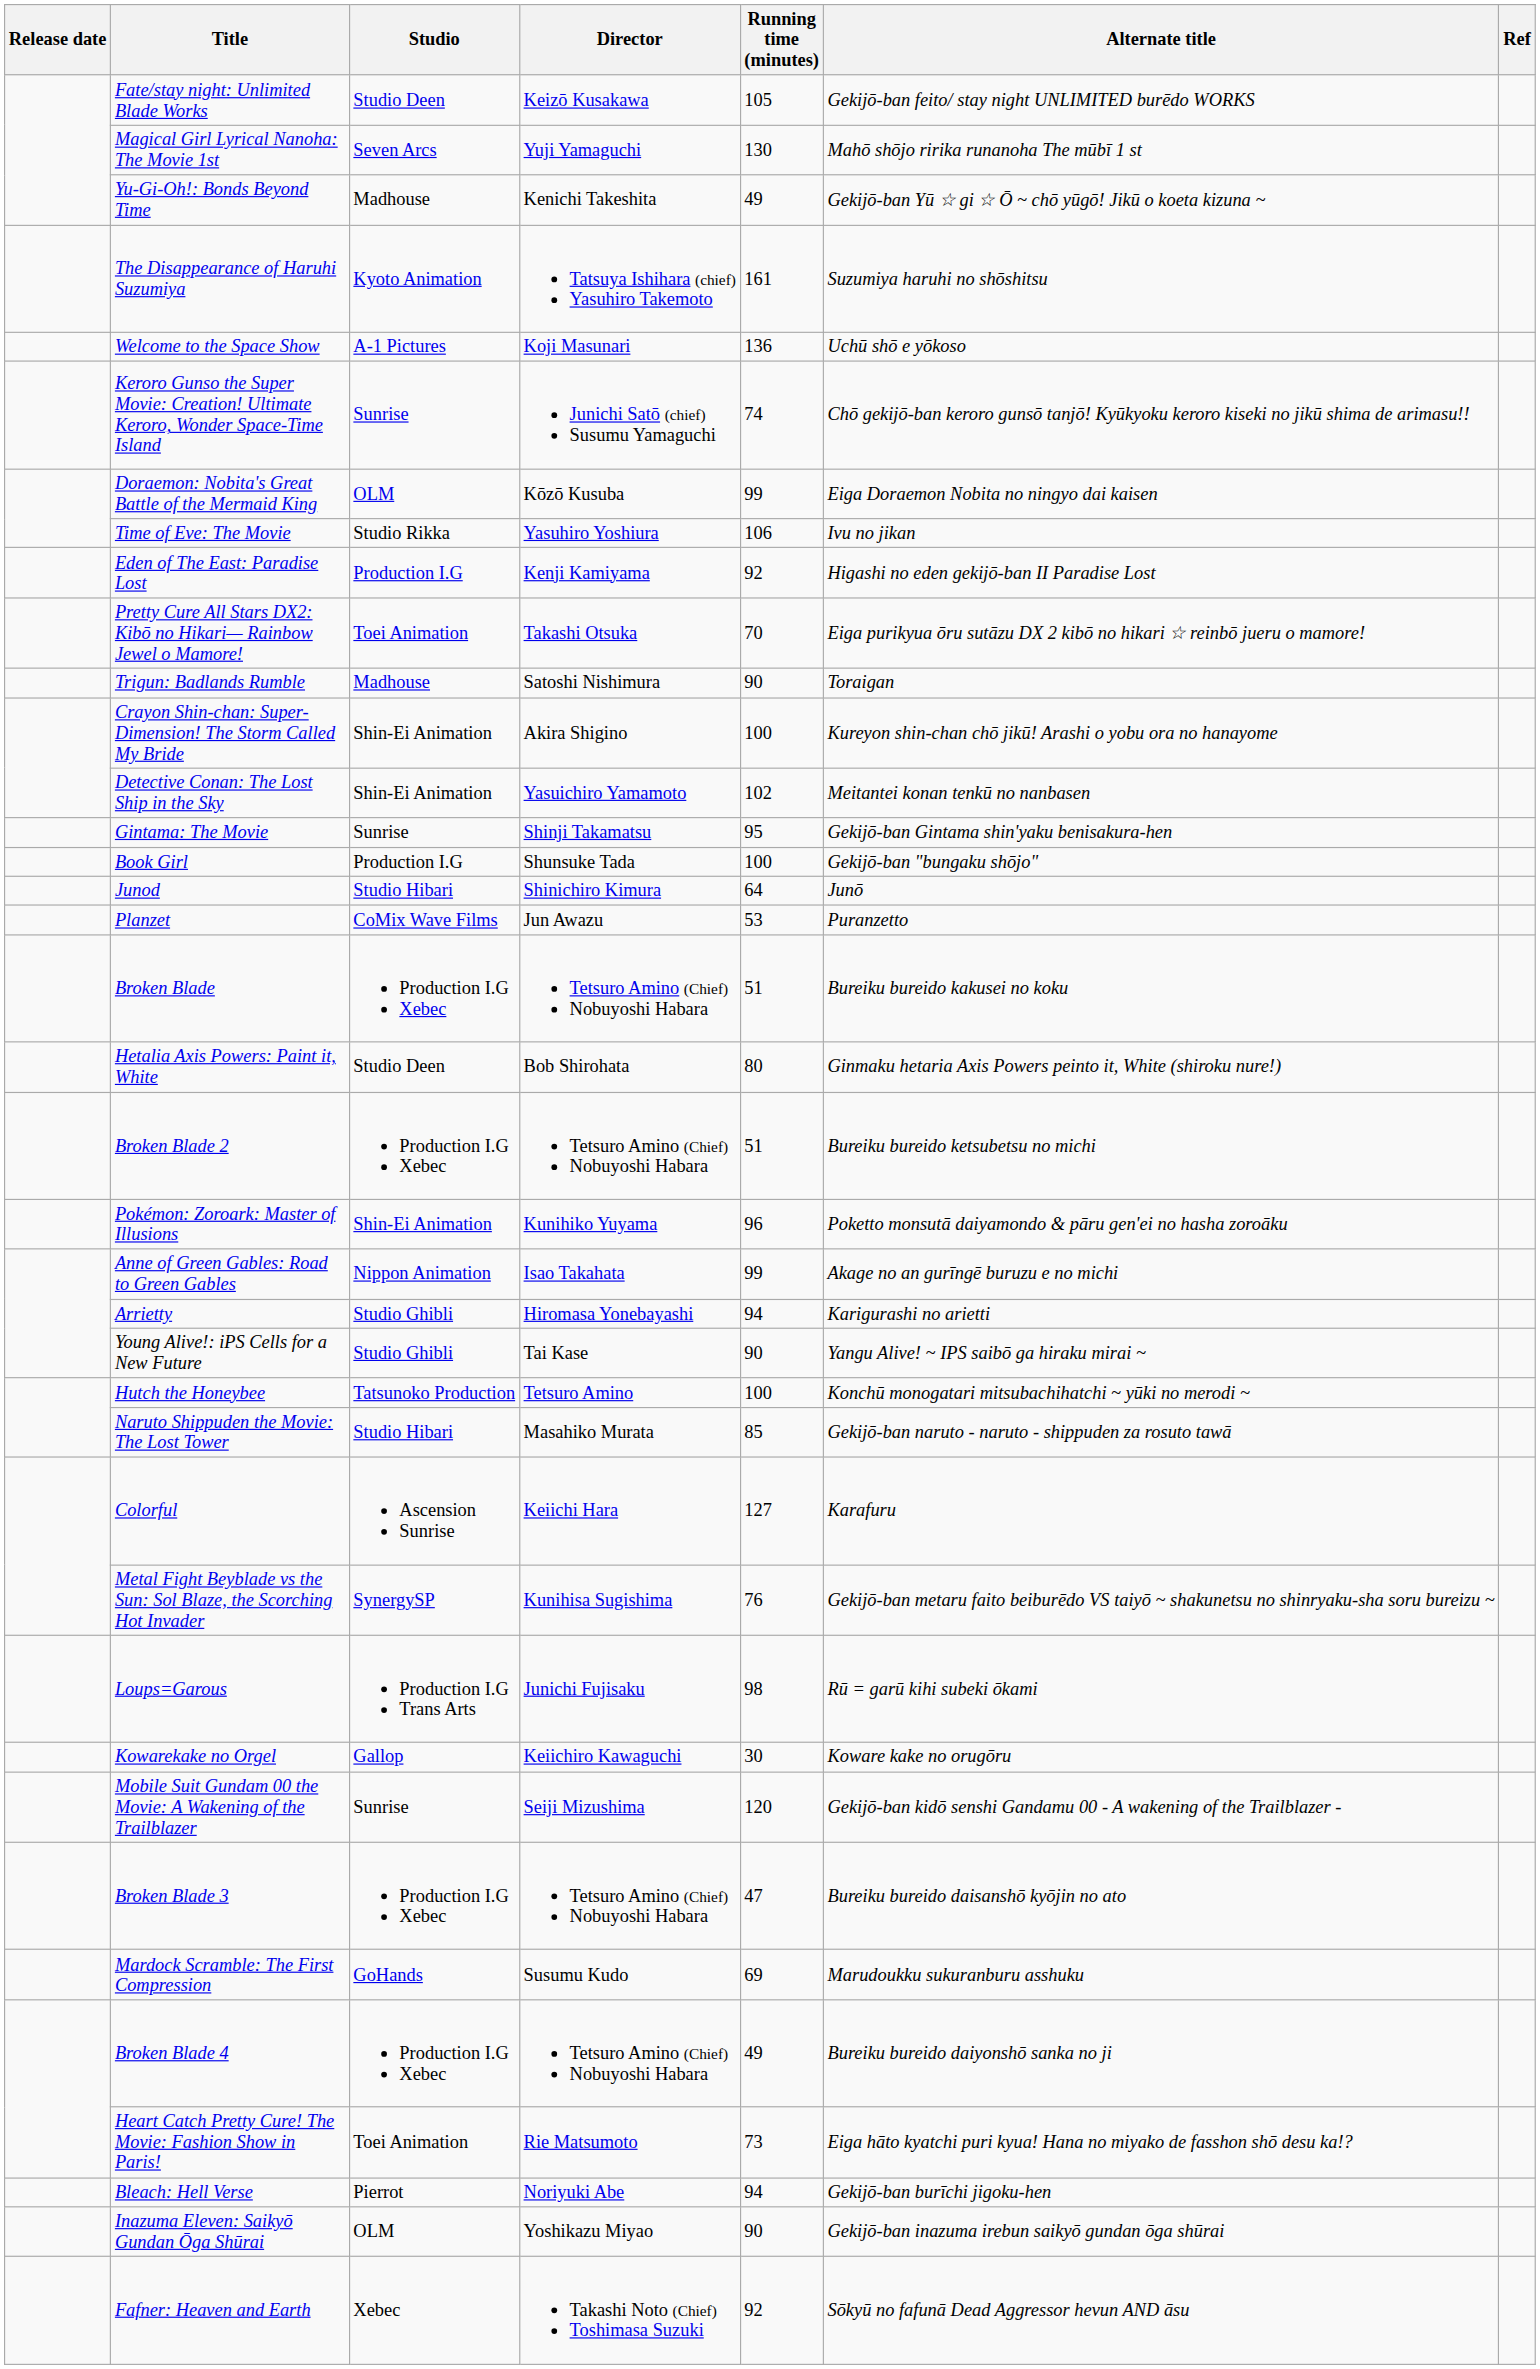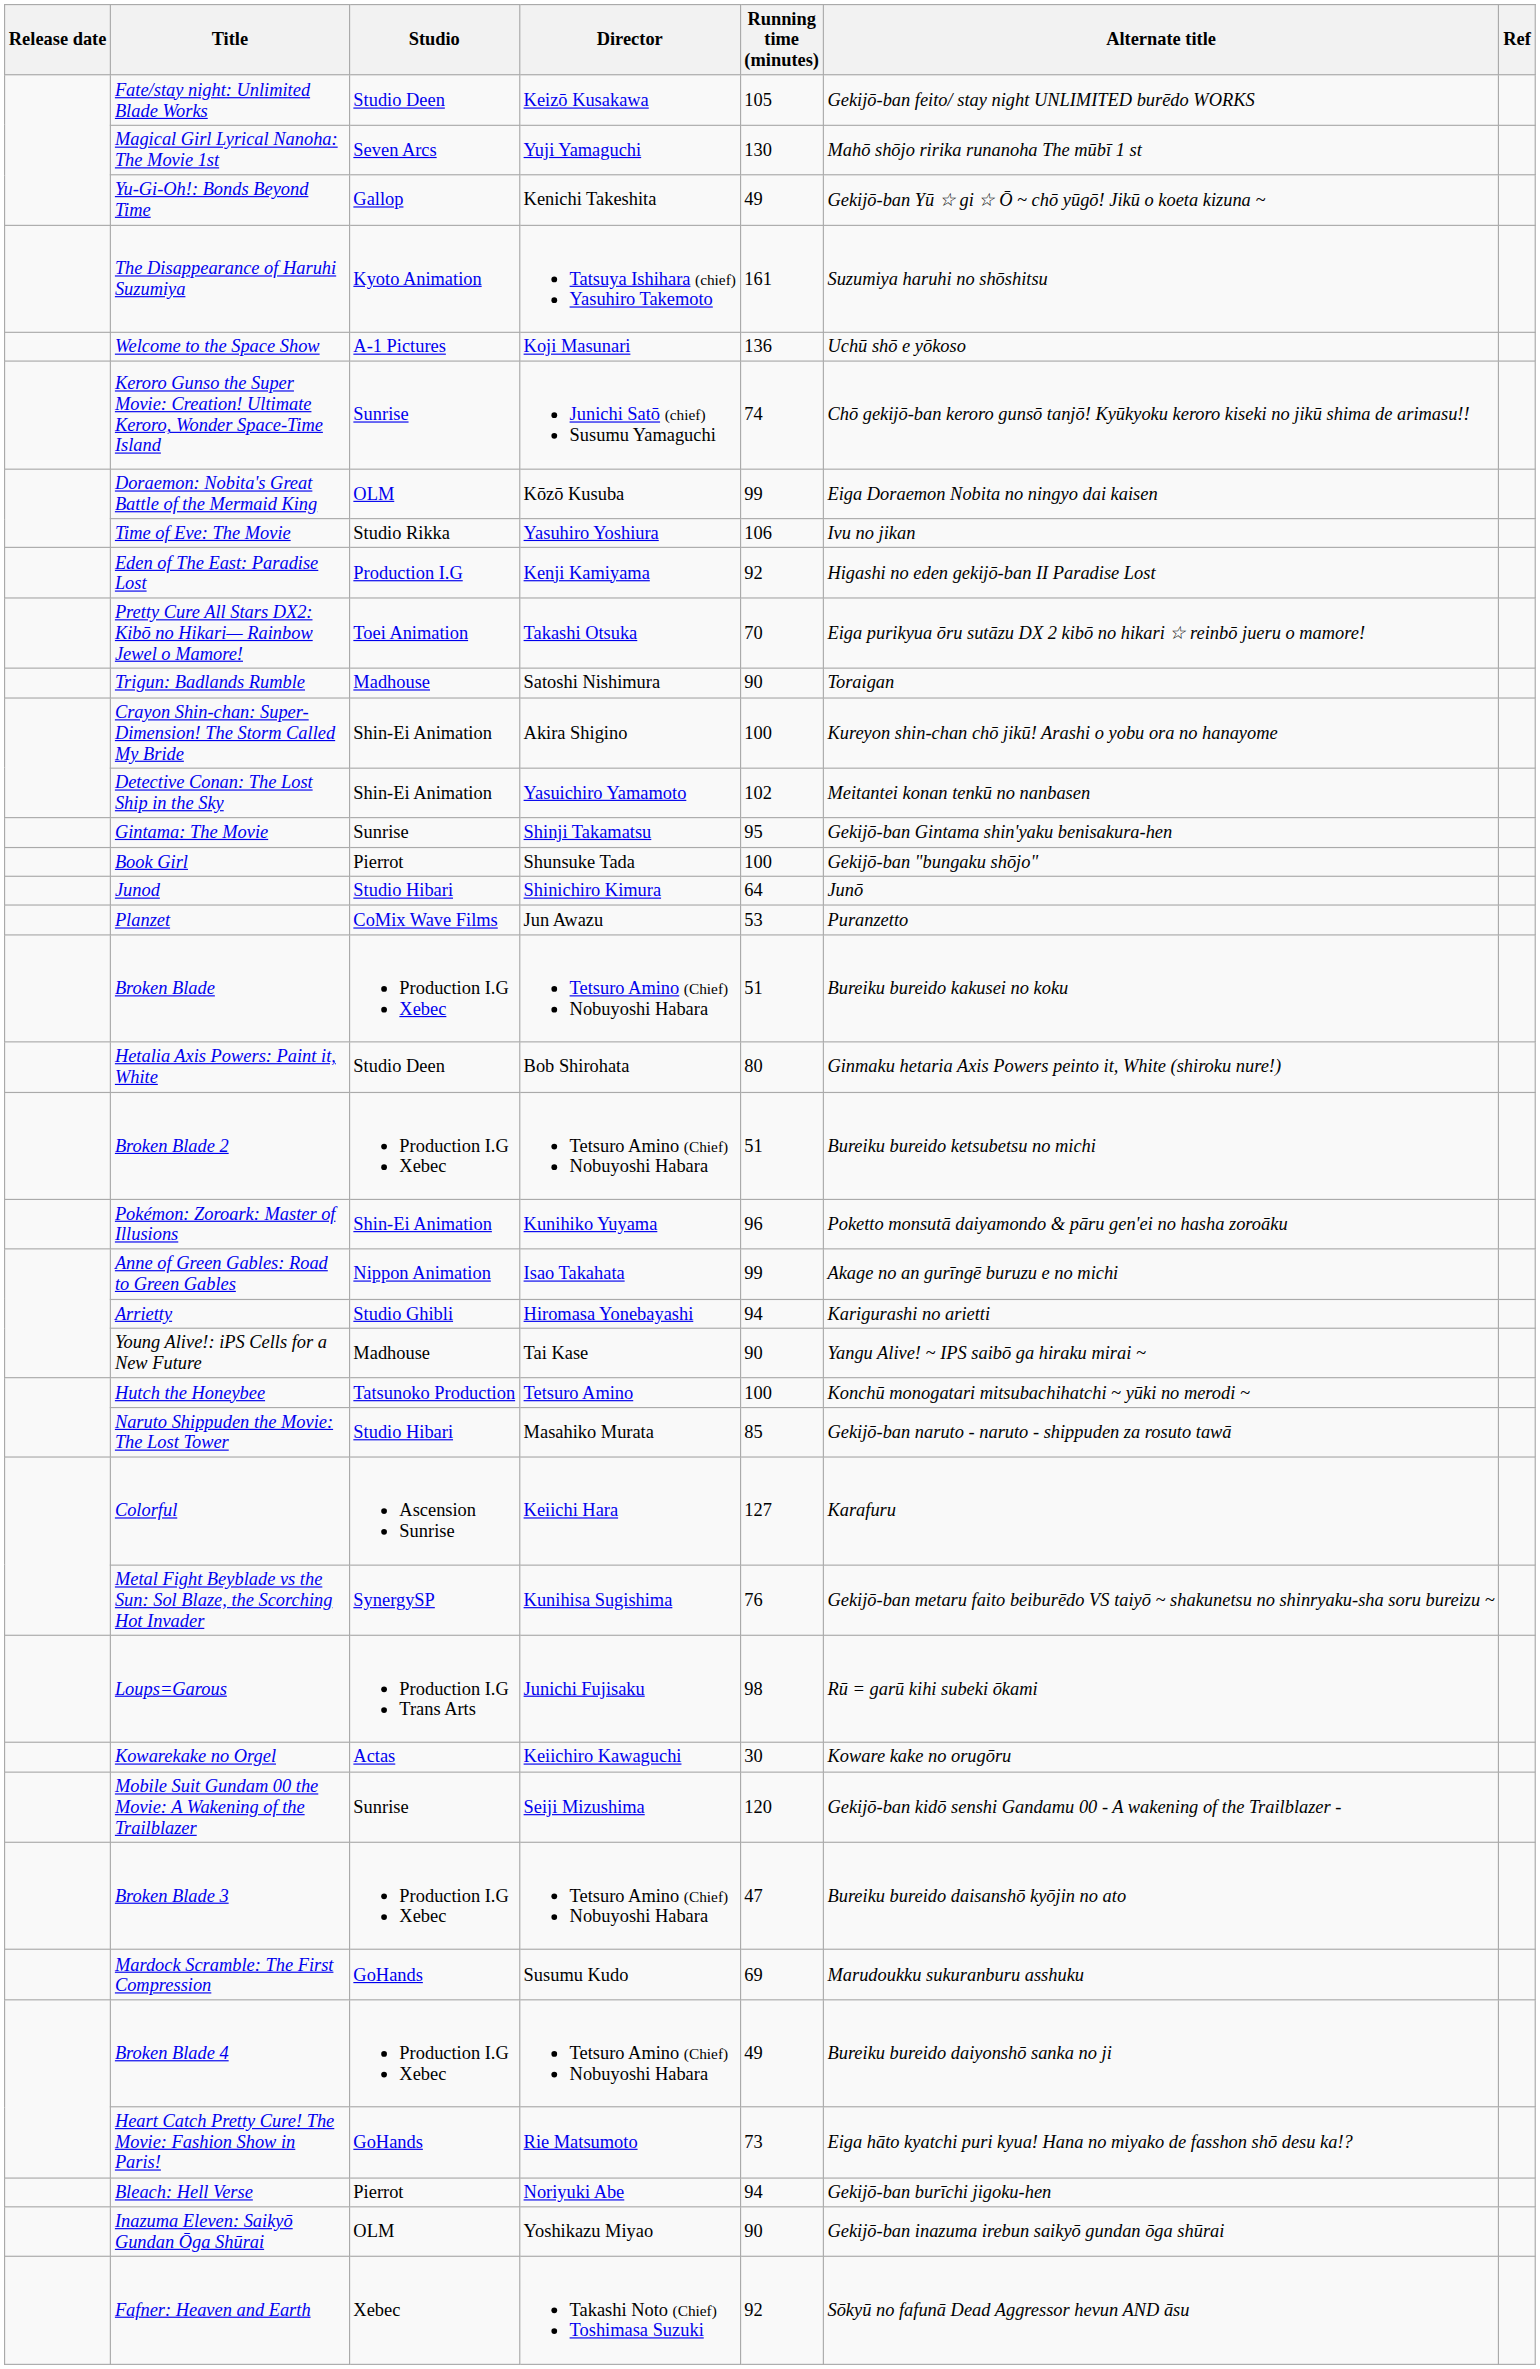Yu-Gi-Oh!: Bonds Beyond Time | Studio: Madhouse -> Gallop
Book Girl | Studio: Production I.G -> Pierrot
Young Alive!: iPS Cells for a New Future | Studio: Studio Ghibli -> Madhouse
Kowarekake no Orgel | Studio: Gallop -> Actas
Heart Catch Pretty Cure! The Movie: Fashion Show in Paris! | Studio: Toei Animation -> GoHands
